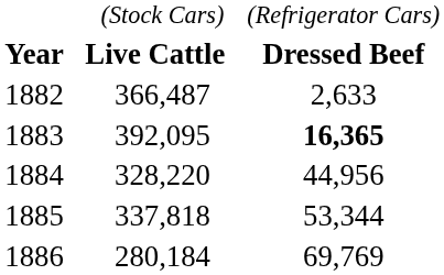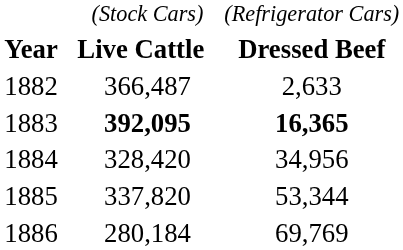1883 | column 2: normal -> bold
1884 | column 2: 328,220 -> 328,420
1884 | column 3: 44,956 -> 34,956
1885 | column 2: 337,818 -> 337,820
